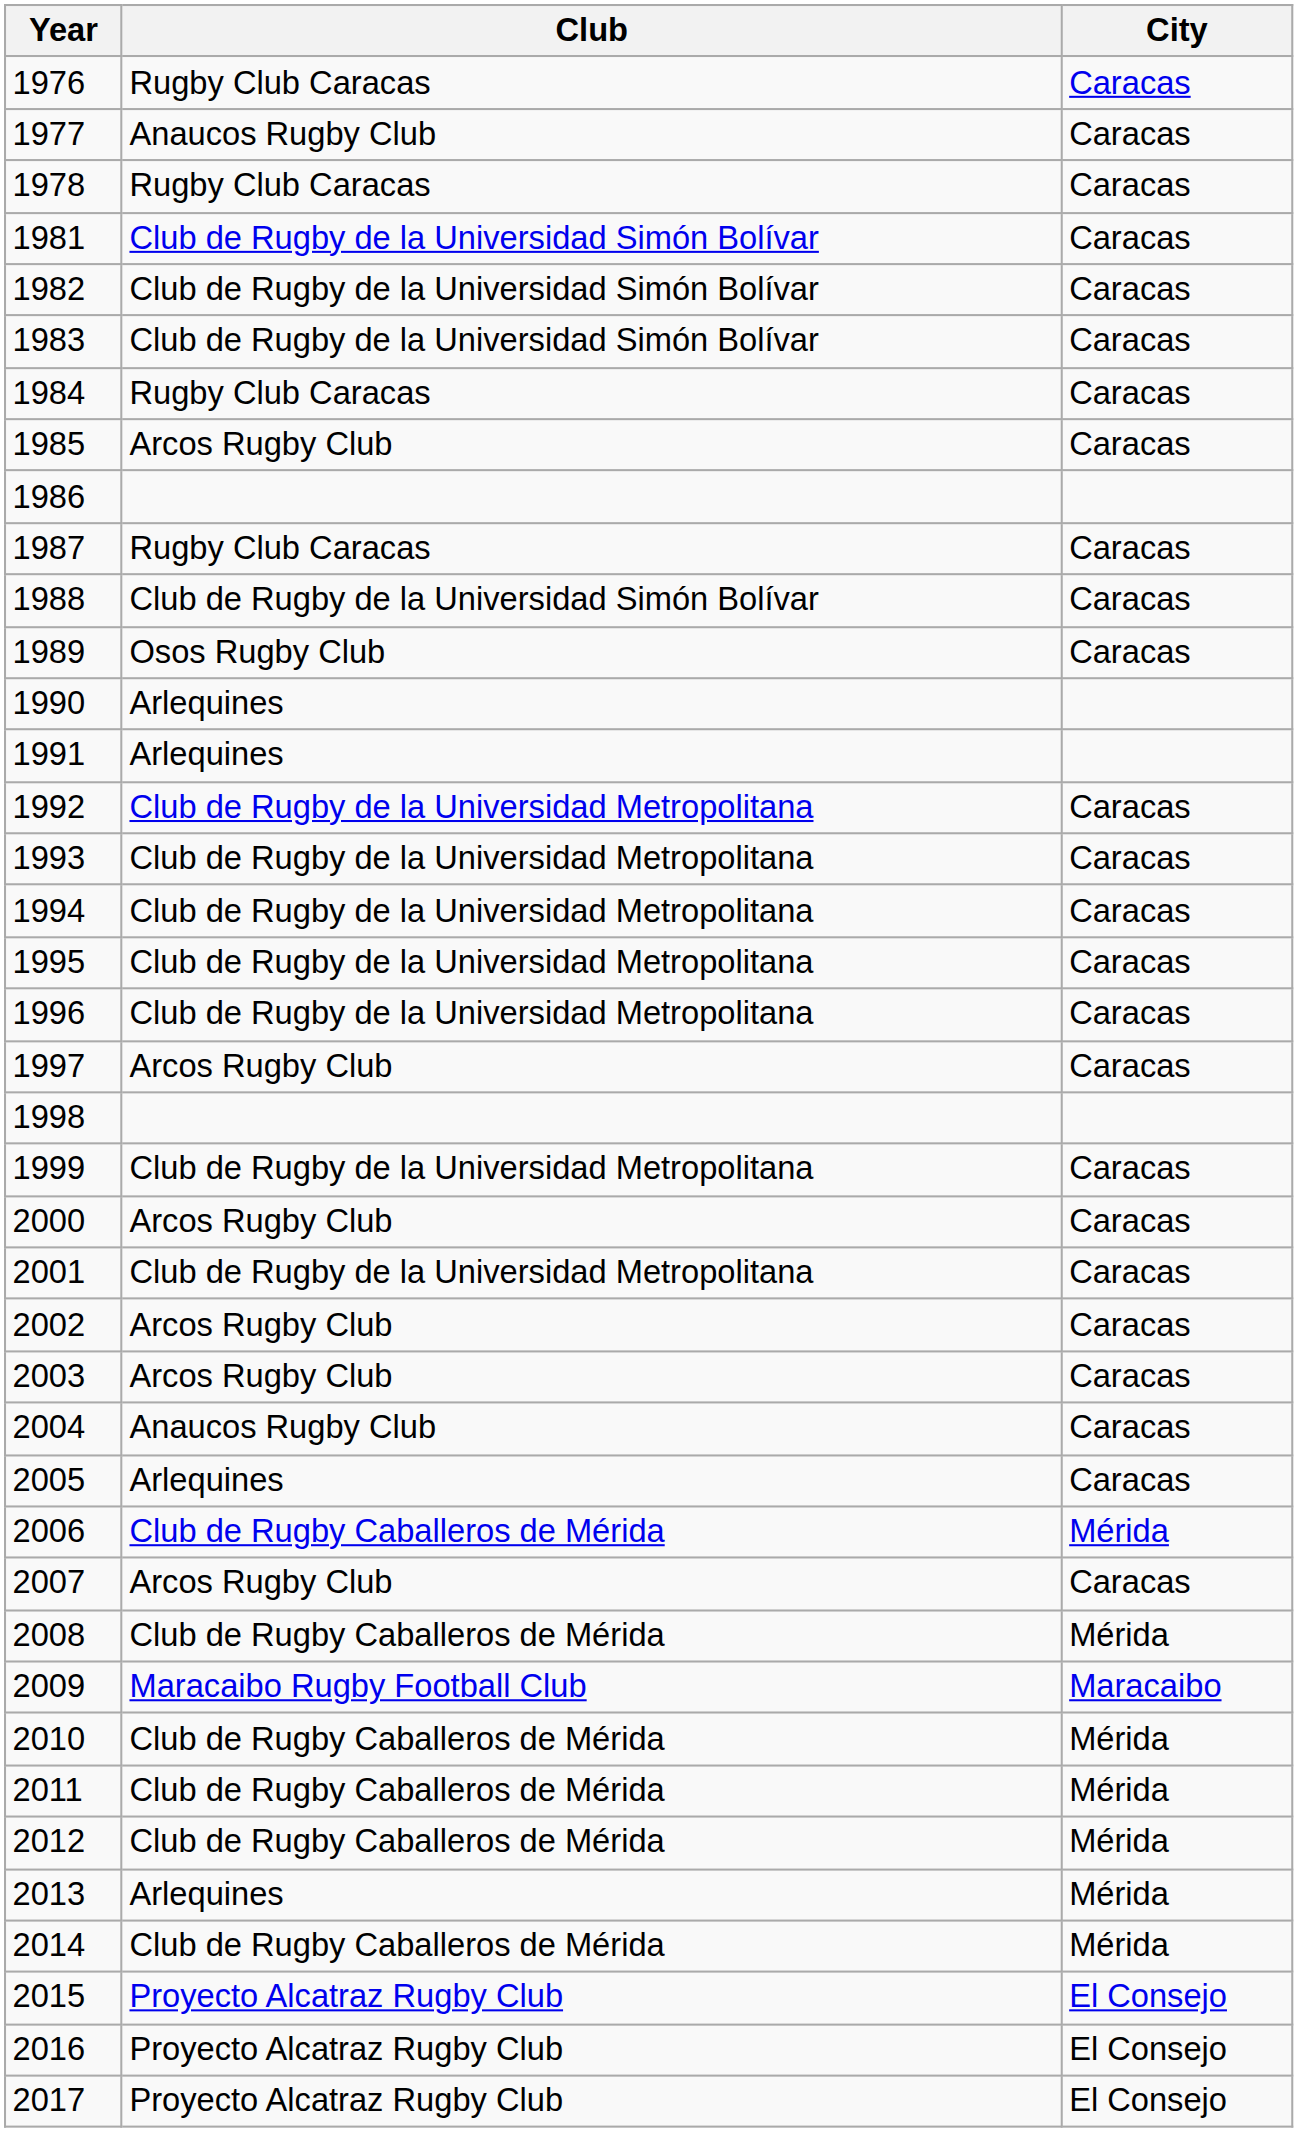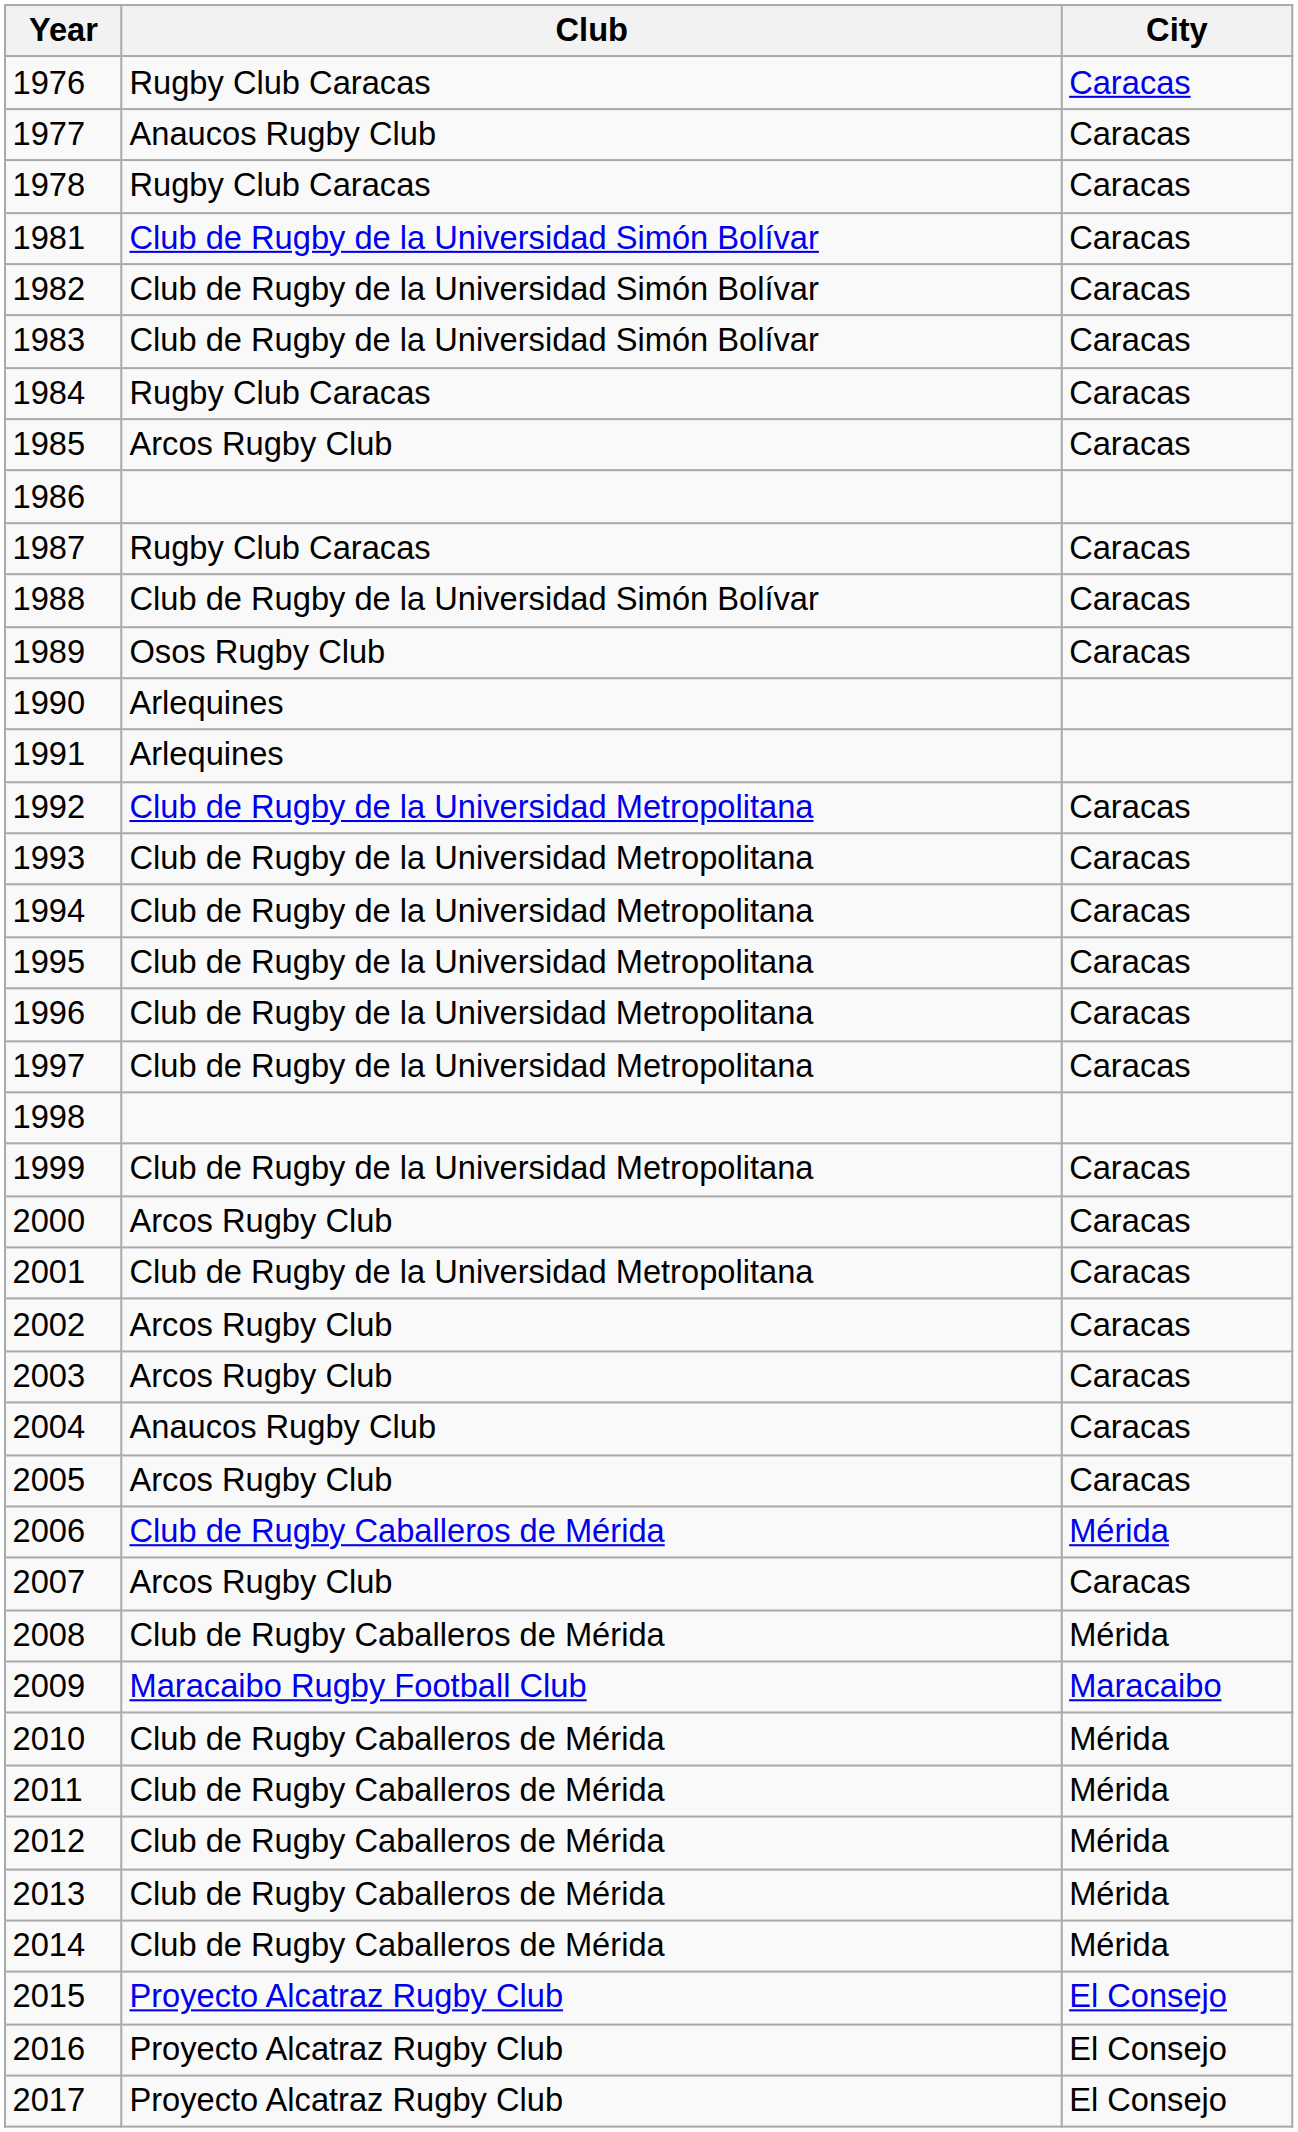1997 | Club: Arcos Rugby Club -> Club de Rugby de la Universidad Metropolitana
2005 | Club: Arlequines -> Arcos Rugby Club
2013 | Club: Arlequines -> Club de Rugby Caballeros de Mérida
